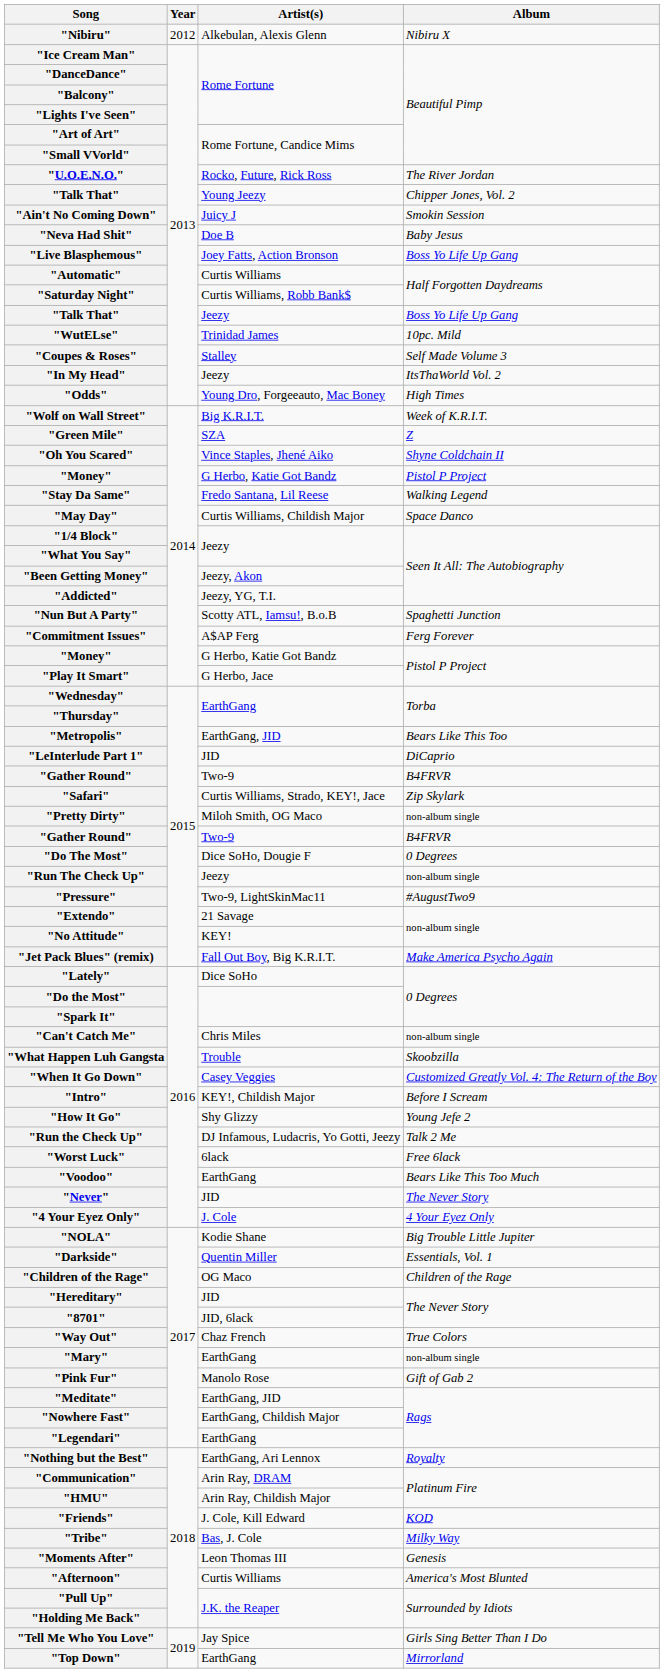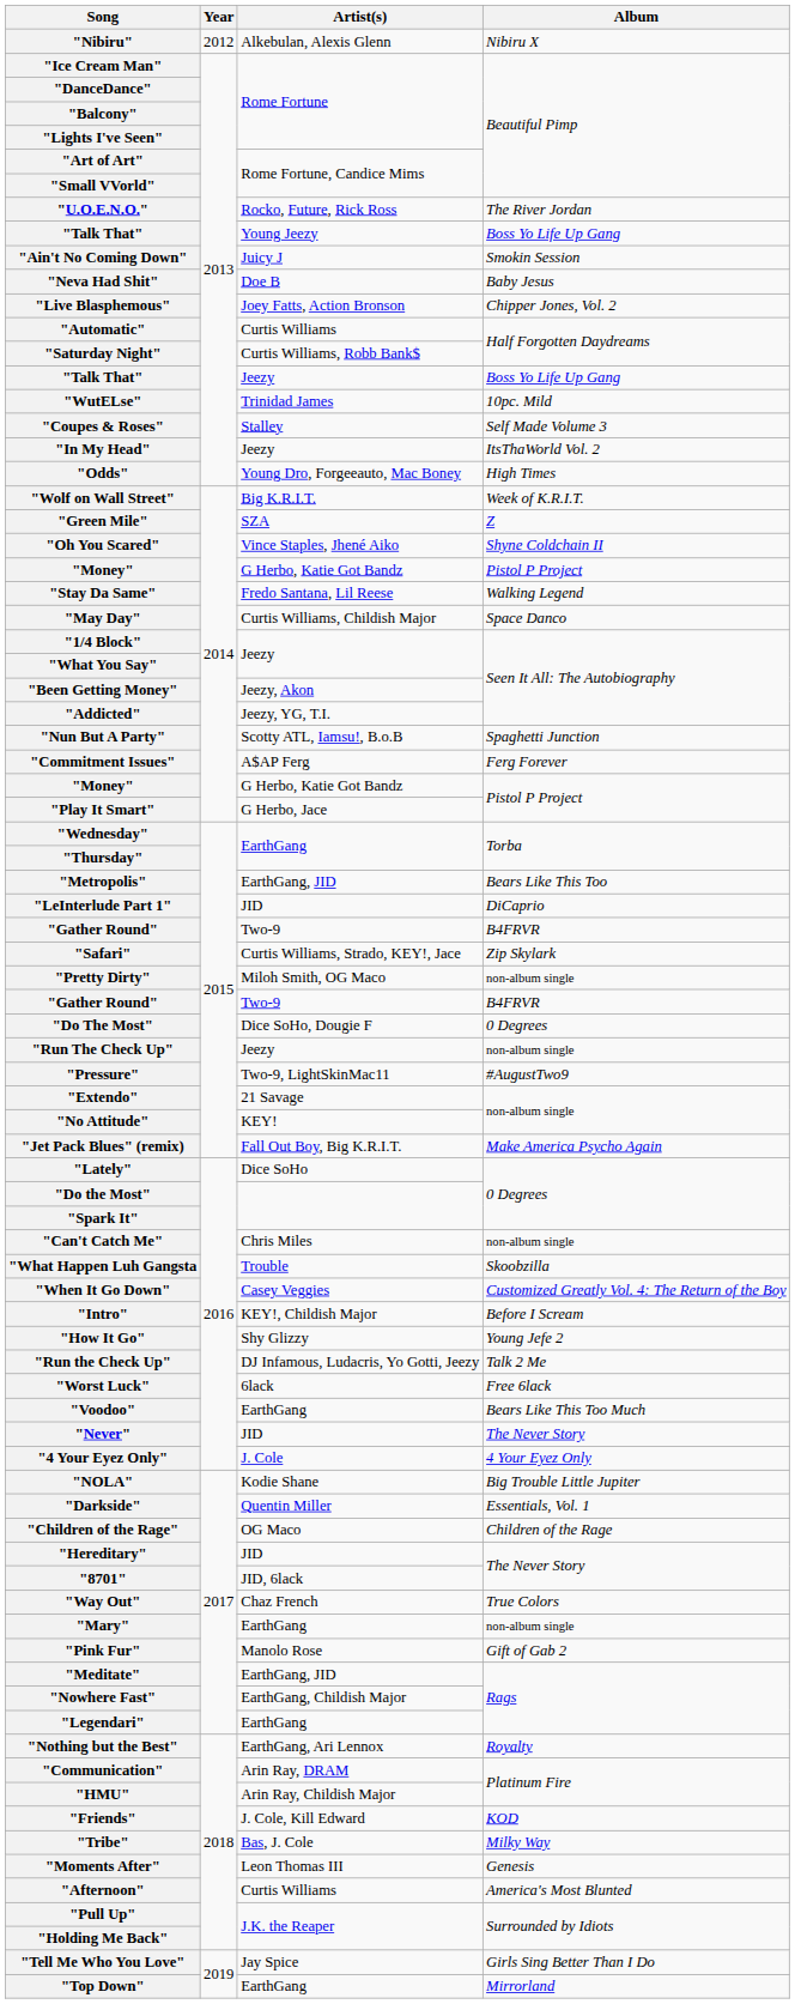"Talk That" / Young Jeezy | Album: Chipper Jones, Vol. 2 -> Boss Yo Life Up Gang
"Live Blasphemous" | Album: Boss Yo Life Up Gang -> Chipper Jones, Vol. 2
